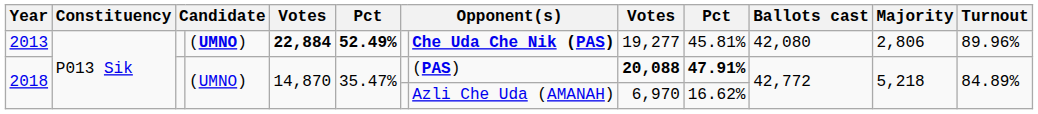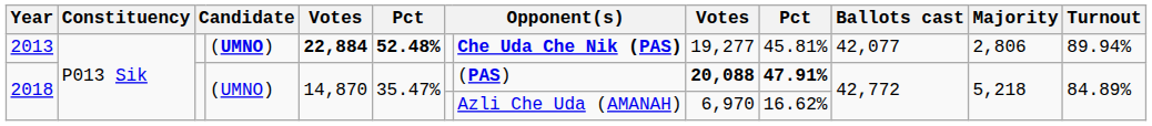2013 | column 6: 52.49% -> 52.48%
2013 | Ballots cast: 42,080 -> 42,077
2013 | Turnout: 89.96% -> 89.94%
